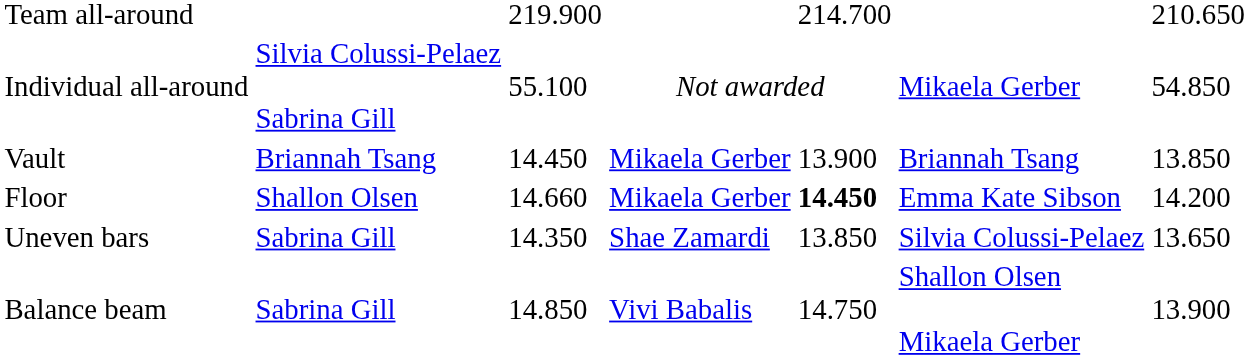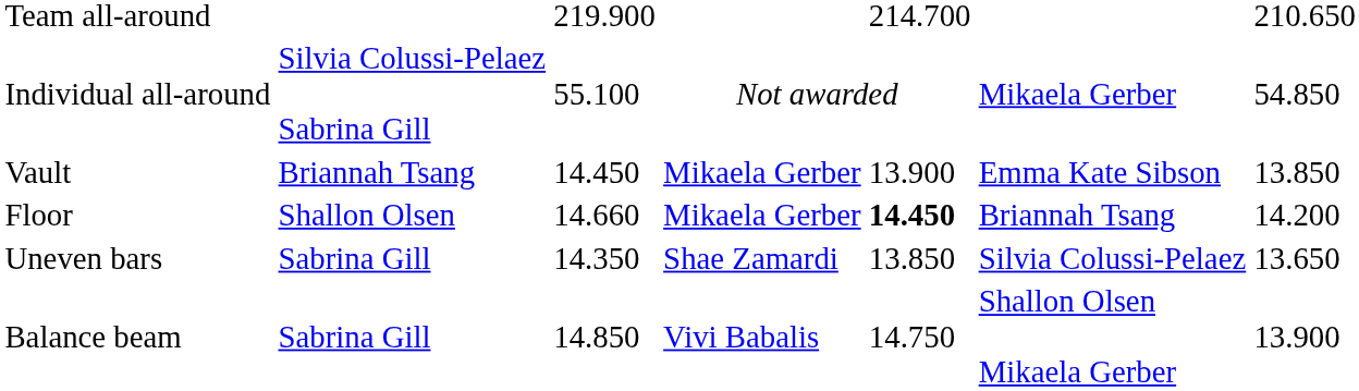Vault | column 6: Briannah Tsang -> Emma Kate Sibson
Floor | column 6: Emma Kate Sibson -> Briannah Tsang
